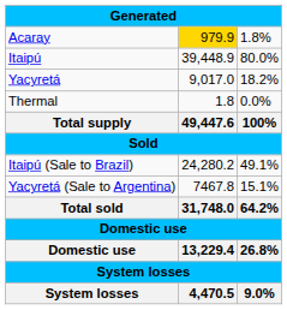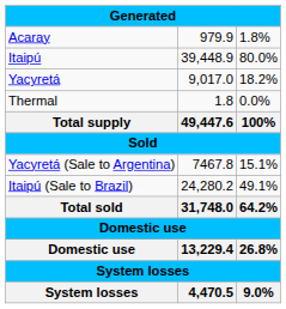Acaray | column 2: gold background -> no background
rows swapped: Itaipú (Sale to Brazil) <-> Yacyretá (Sale to Argentina)
